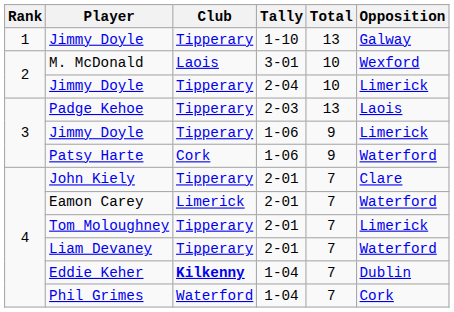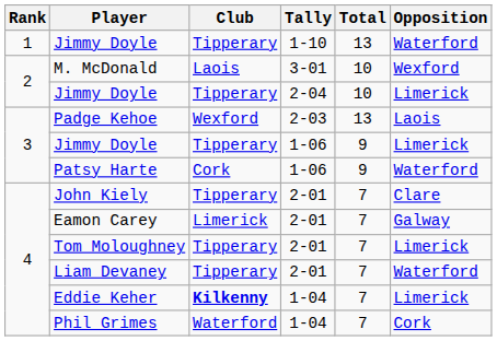Jimmy Doyle / 1-10 | Opposition: Galway -> Waterford
Padge Kehoe | Club: Tipperary -> Wexford
Eamon Carey | Opposition: Waterford -> Galway
Eddie Keher | Opposition: Dublin -> Limerick
